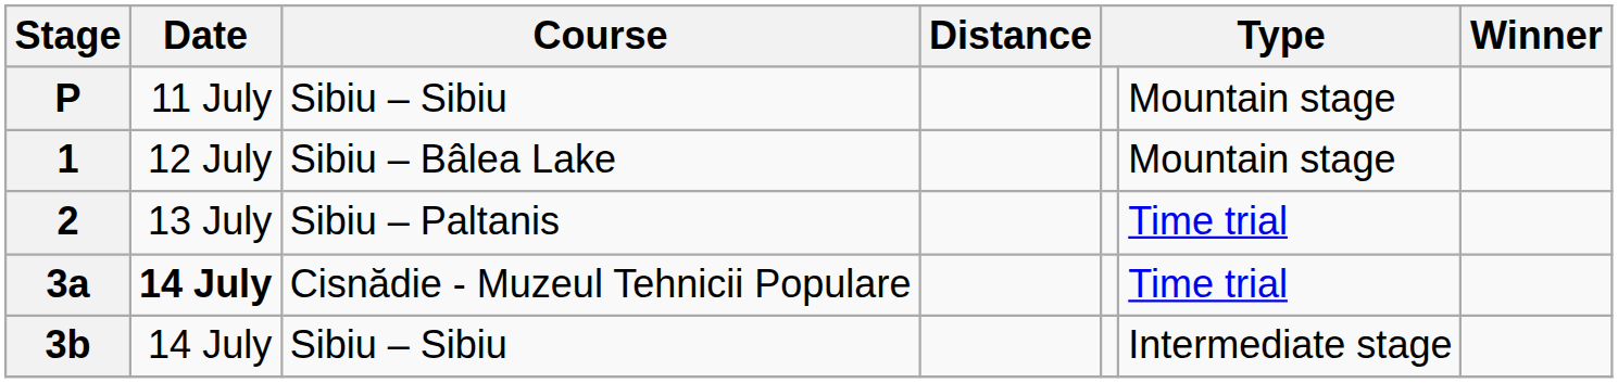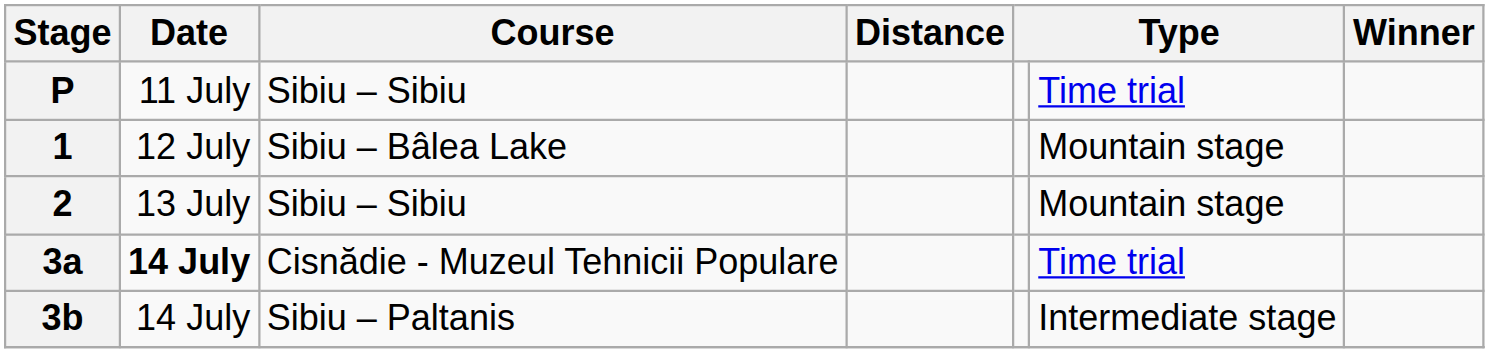P | column 6: Mountain stage -> Time trial
2 | Course: Sibiu – Paltanis -> Sibiu – Sibiu
2 | column 6: Time trial -> Mountain stage
3b | Course: Sibiu – Sibiu -> Sibiu – Paltanis
